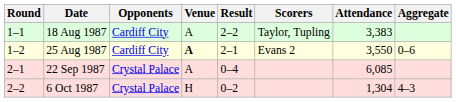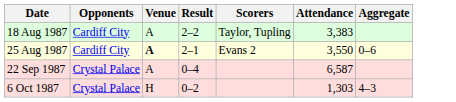- column: Round | 1–1 | 1–2 | 2–1 | 2–2
22 Sep 1987 | Attendance: 6,085 -> 6,587
6 Oct 1987 | Attendance: 1,304 -> 1,303
